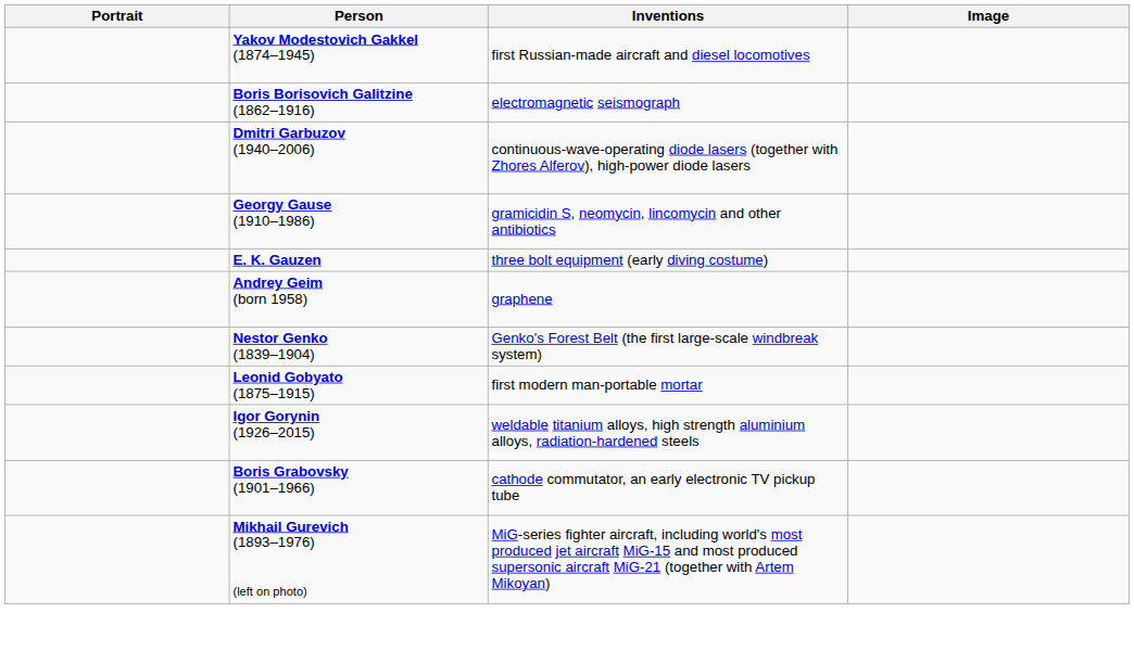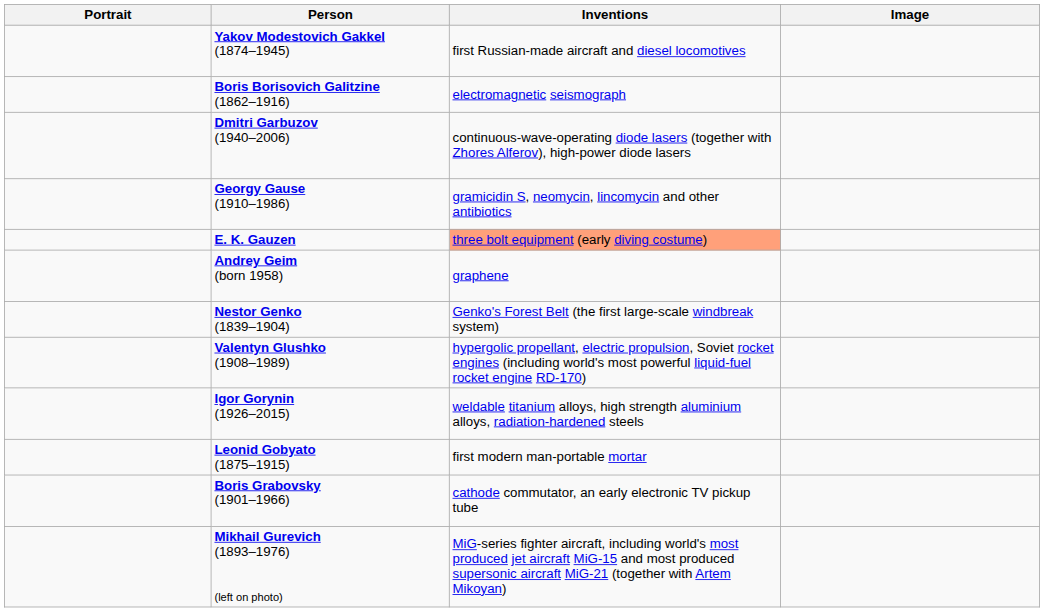E. K. Gauzen | Inventions: no background -> lightsalmon background
+ row: Valentyn Glushko (1908–1989) | hypergolic propellant, electric propulsion, Soviet rocket engines (including world's most powerful liquid-fuel rocket engine RD-170)
rows swapped: Leonid Gobyato (1875–1915) <-> Igor Gorynin (1926–2015)
